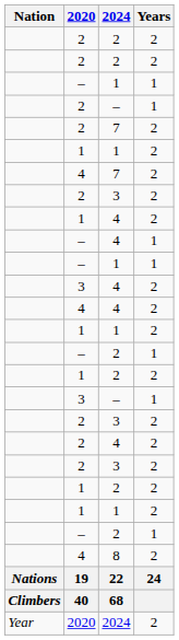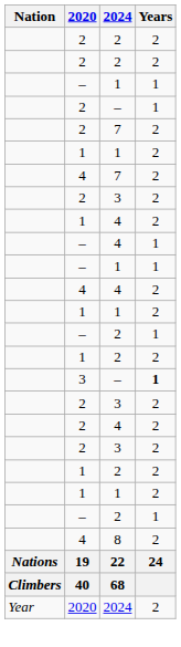- row: 3 | 4 | 2
3 / – | Years: normal -> bold
